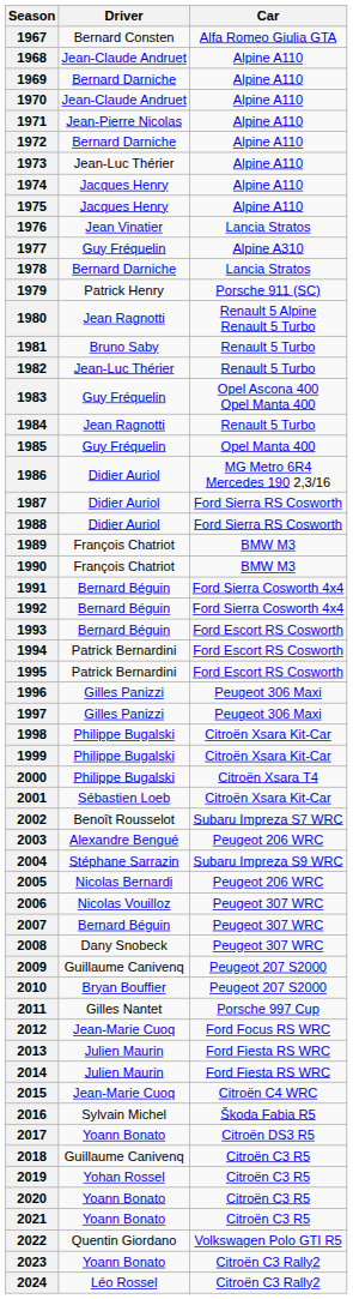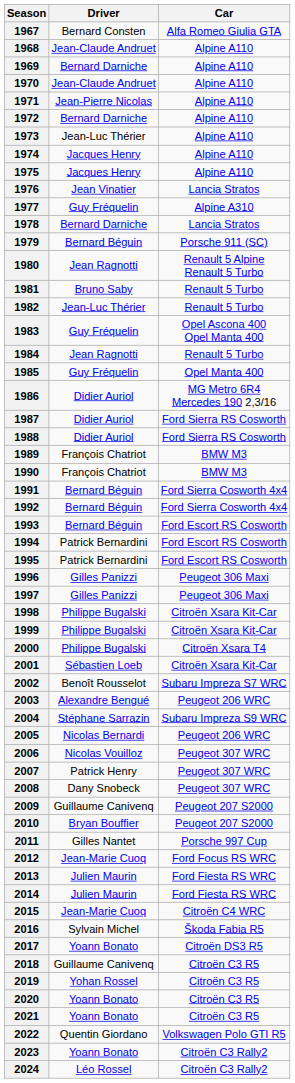1979 | Driver: Patrick Henry -> Bernard Béguin
2007 | Driver: Bernard Béguin -> Patrick Henry
